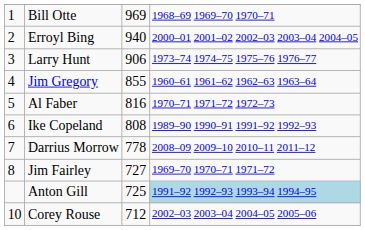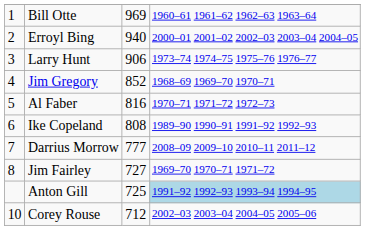Bill Otte | column 4: 1968–69 1969–70 1970–71 -> 1960–61 1961–62 1962–63 1963–64
Jim Gregory | column 3: 855 -> 852
Jim Gregory | column 4: 1960–61 1961–62 1962–63 1963–64 -> 1968–69 1969–70 1970–71
Darrius Morrow | column 3: 778 -> 777
